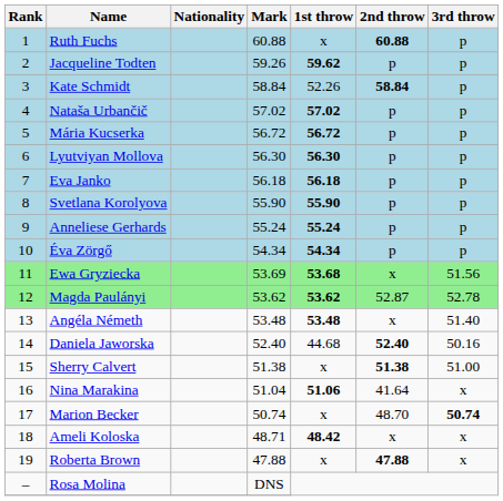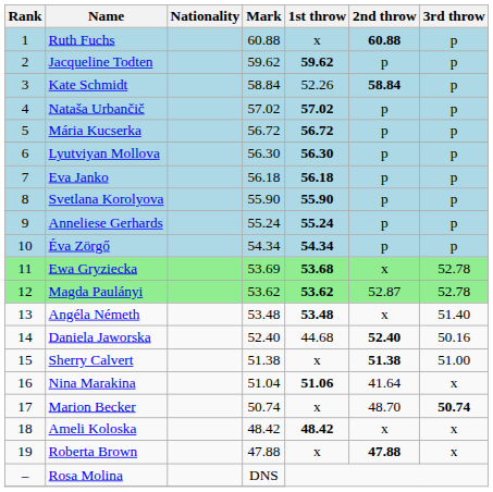Jacqueline Todten | Mark: 59.26 -> 59.62
Ewa Gryziecka | 3rd throw: 51.56 -> 52.78
Ameli Koloska | Mark: 48.71 -> 48.42
